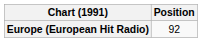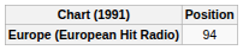Europe (European Hit Radio) | Position: 92 -> 94
